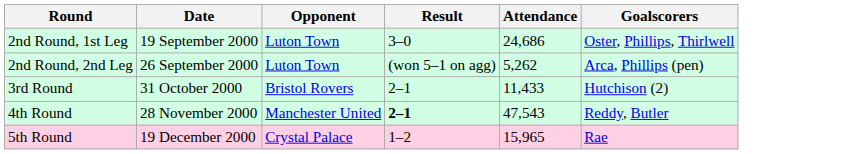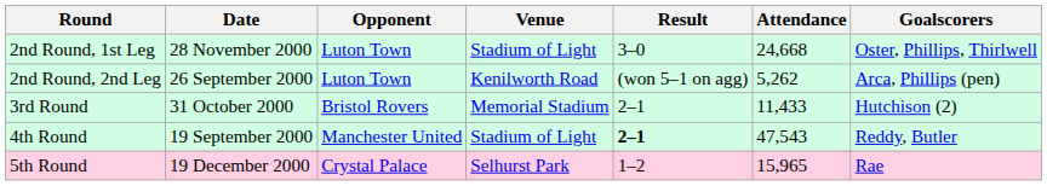+ column: Venue | Stadium of Light | Kenilworth Road | Memorial Stadium | Stadium of Light | Selhurst Park
2nd Round, 1st Leg | Date: 19 September 2000 -> 28 November 2000
2nd Round, 1st Leg | Attendance: 24,686 -> 24,668
4th Round | Date: 28 November 2000 -> 19 September 2000
